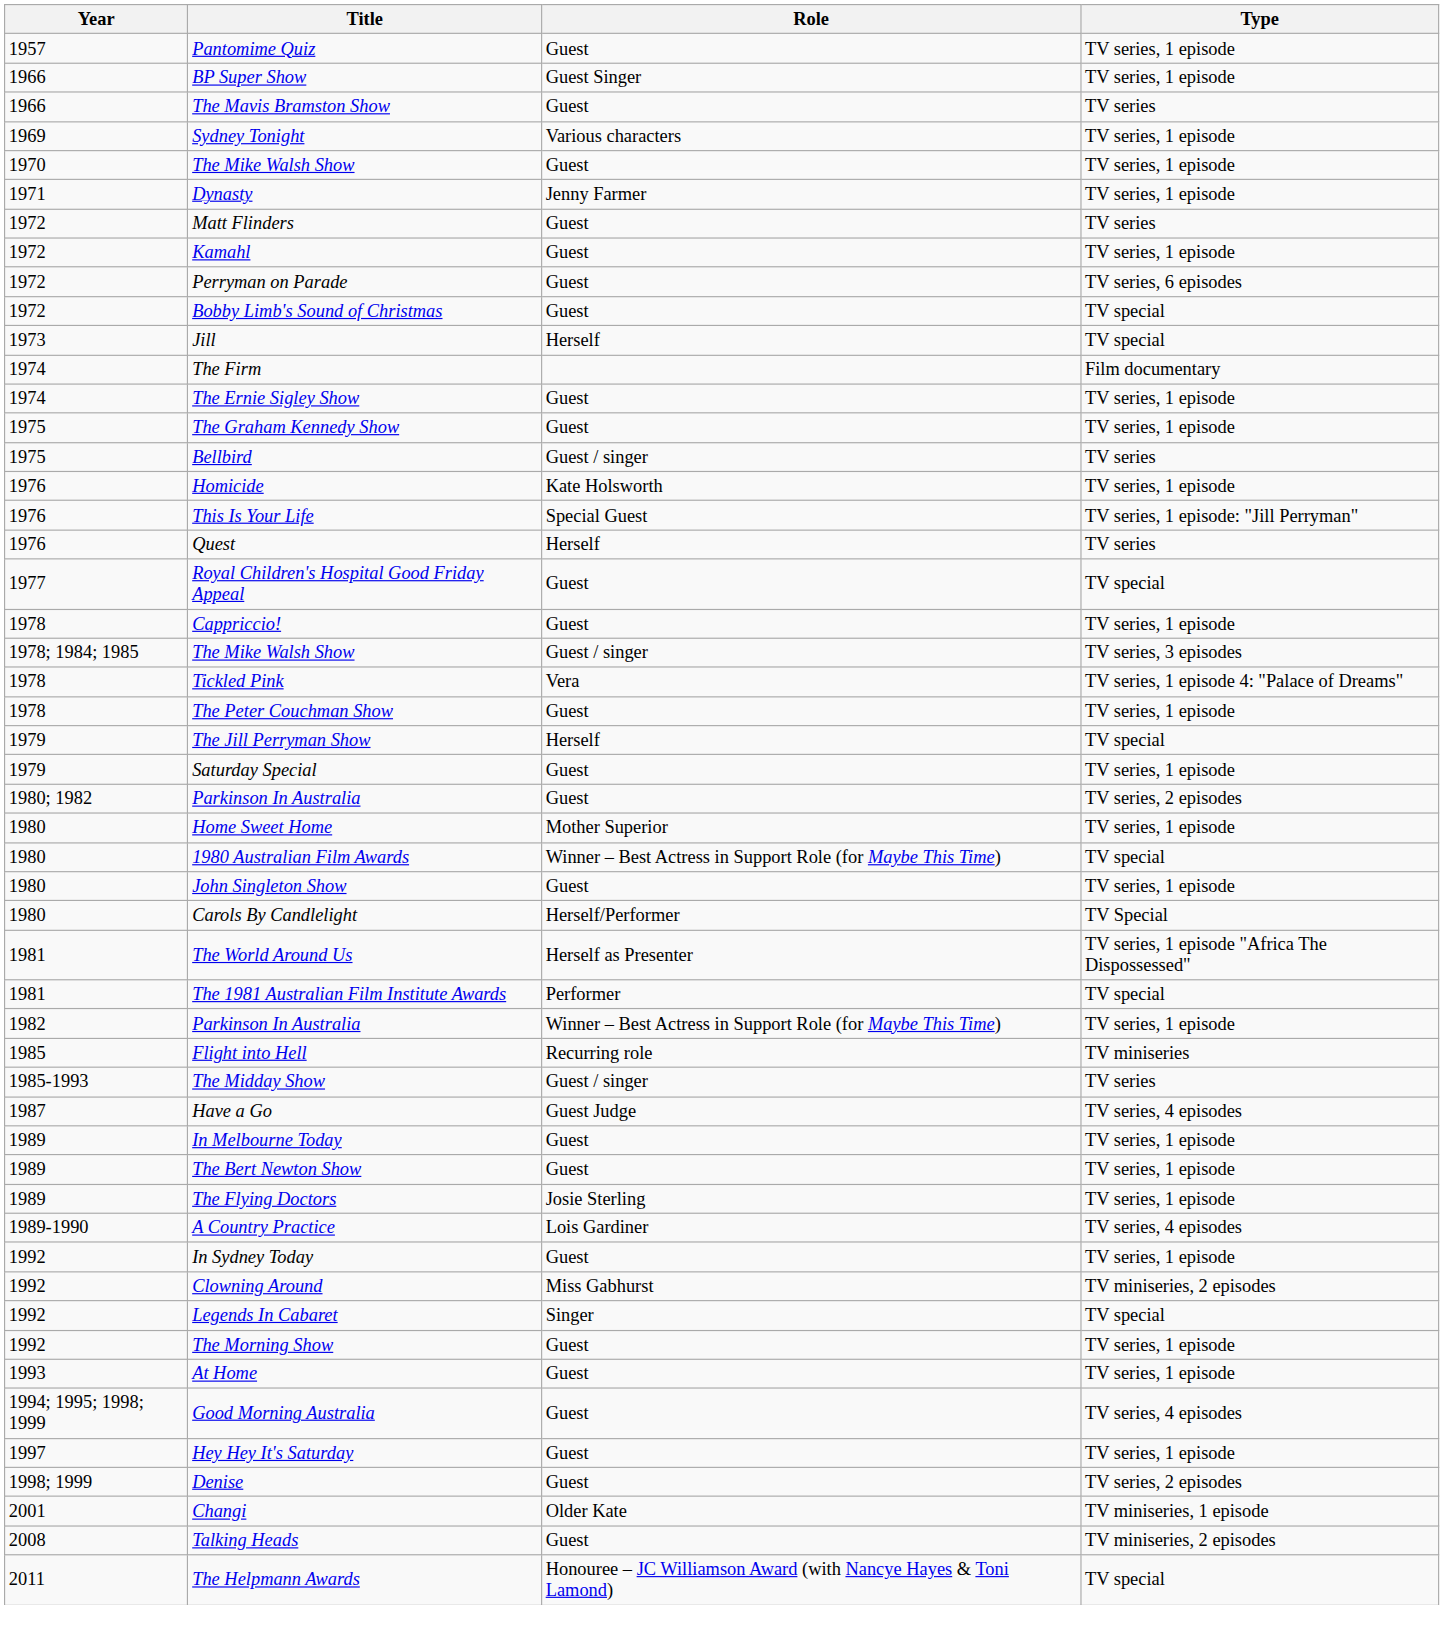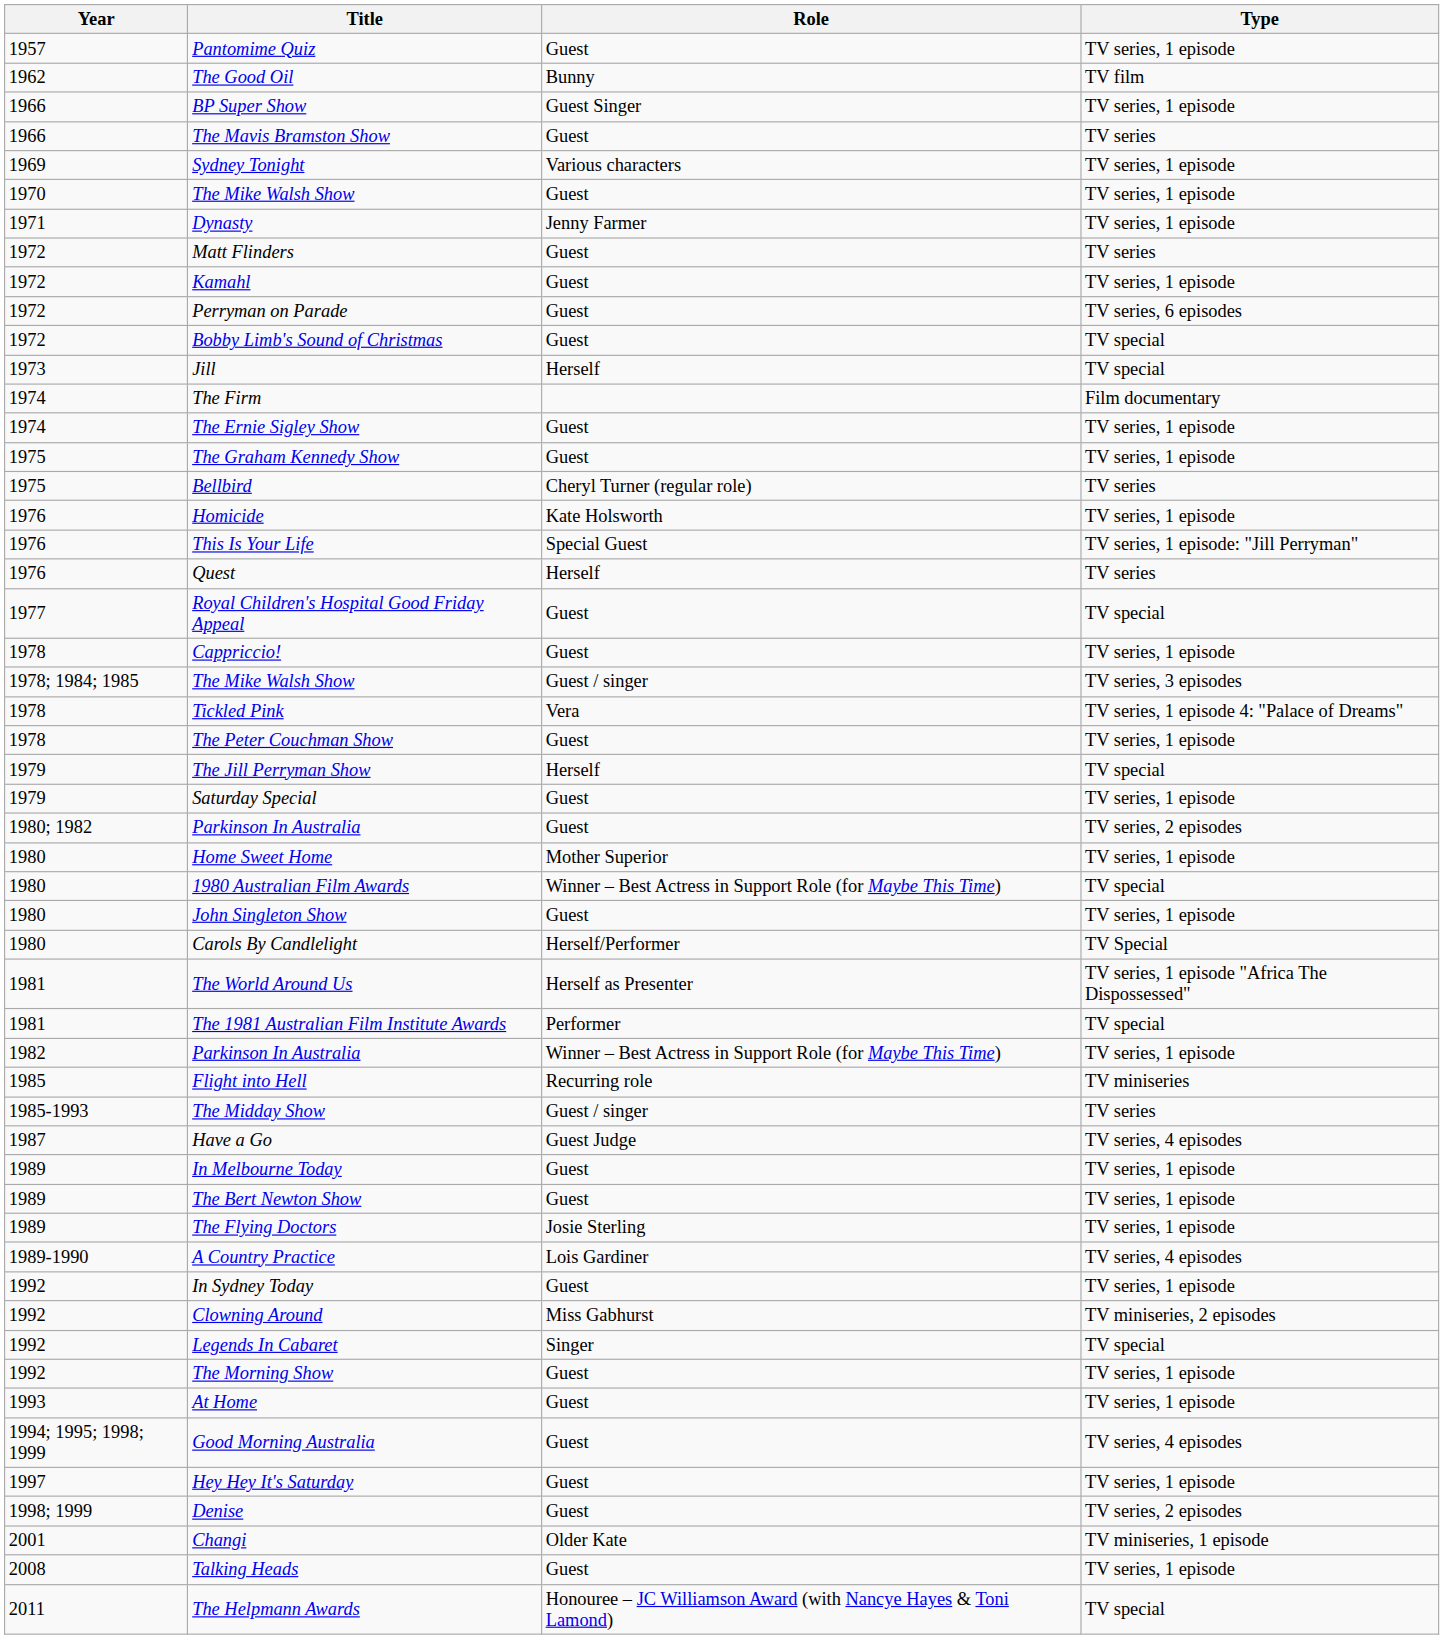+ row: 1962 | The Good Oil | Bunny | TV film
Bellbird | Role: Guest / singer -> Cheryl Turner (regular role)
Talking Heads | Type: TV miniseries, 2 episodes -> TV series, 1 episode
